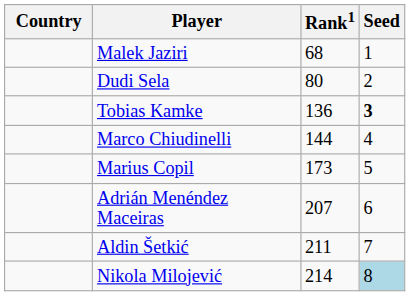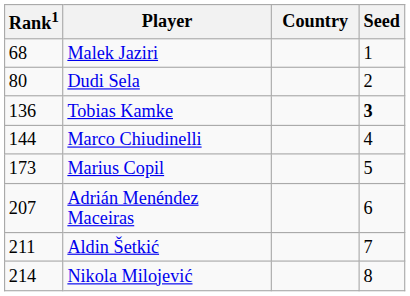columns swapped: Country <-> Rank1
Nikola Milojević | Seed: lightblue background -> no background
